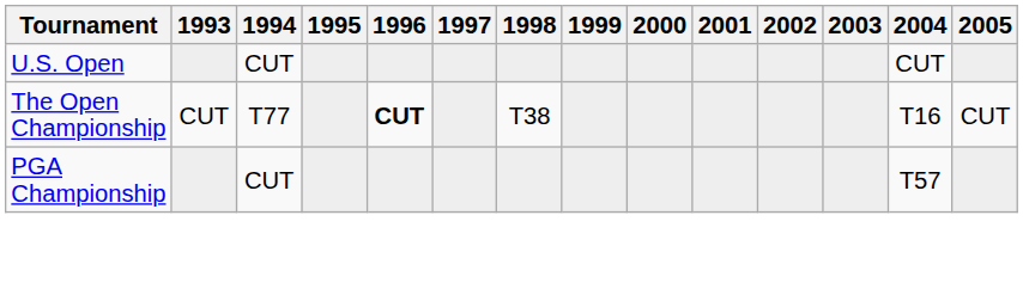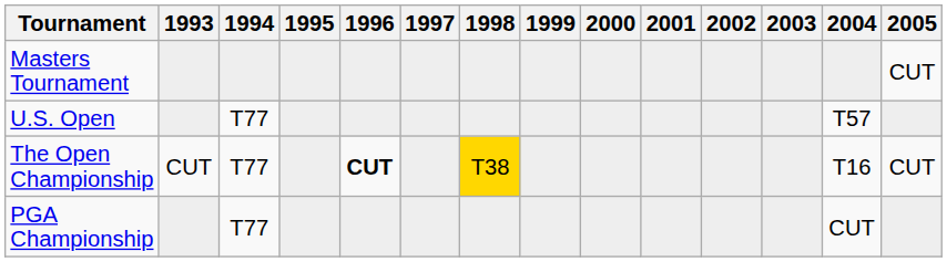+ row: Masters Tournament | CUT
U.S. Open | 1994: CUT -> T77
U.S. Open | 2004: CUT -> T57
The Open Championship | 1998: no background -> gold background
PGA Championship | 1994: CUT -> T77
PGA Championship | 2004: T57 -> CUT
